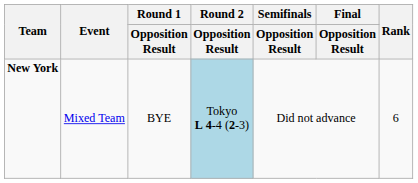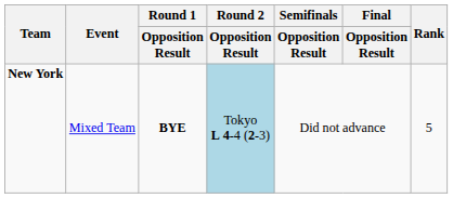New York | Round 1 / Opposition Result: normal -> bold
New York | Rank: 6 -> 5
